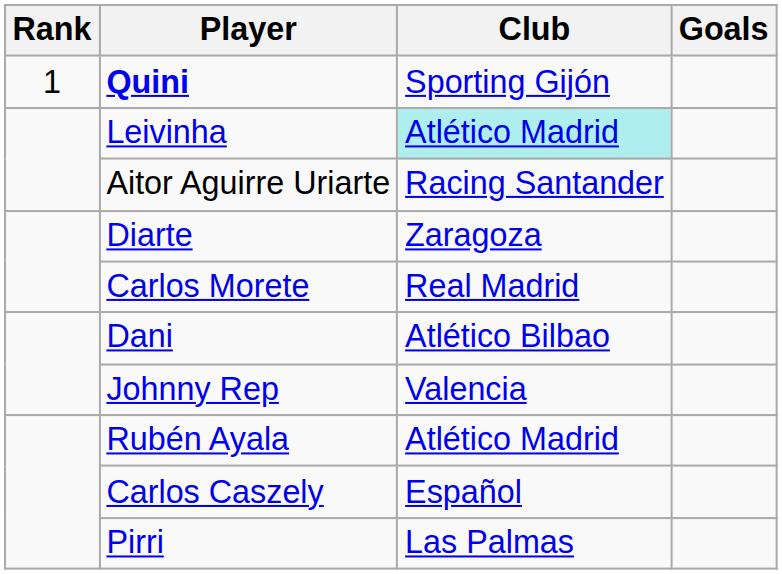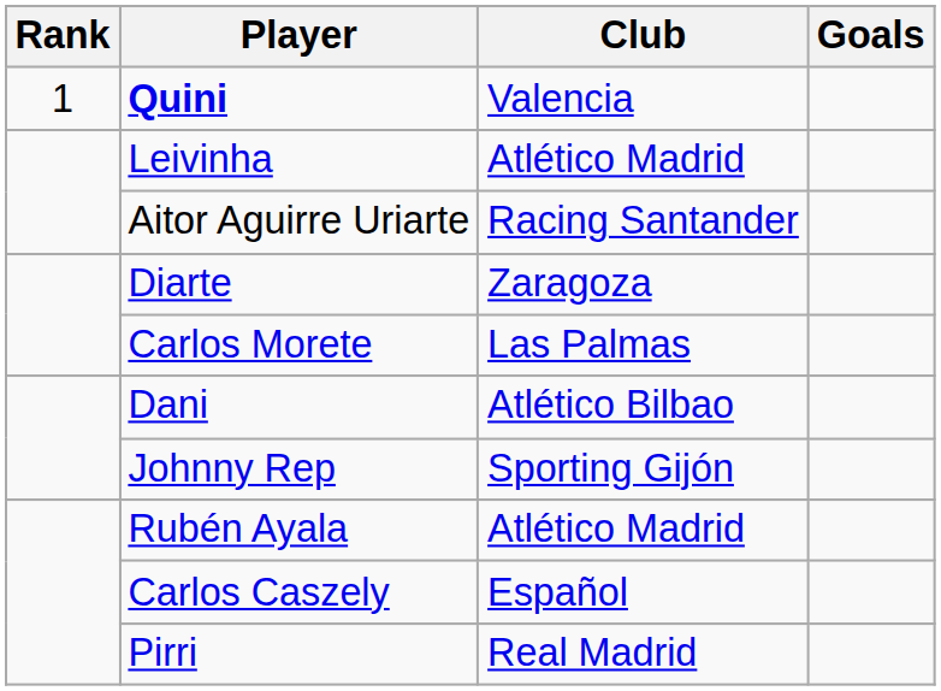Quini | Club: Sporting Gijón -> Valencia
Leivinha | Club: paleturquoise background -> no background
Carlos Morete | Club: Real Madrid -> Las Palmas
Johnny Rep | Club: Valencia -> Sporting Gijón
Pirri | Club: Las Palmas -> Real Madrid
